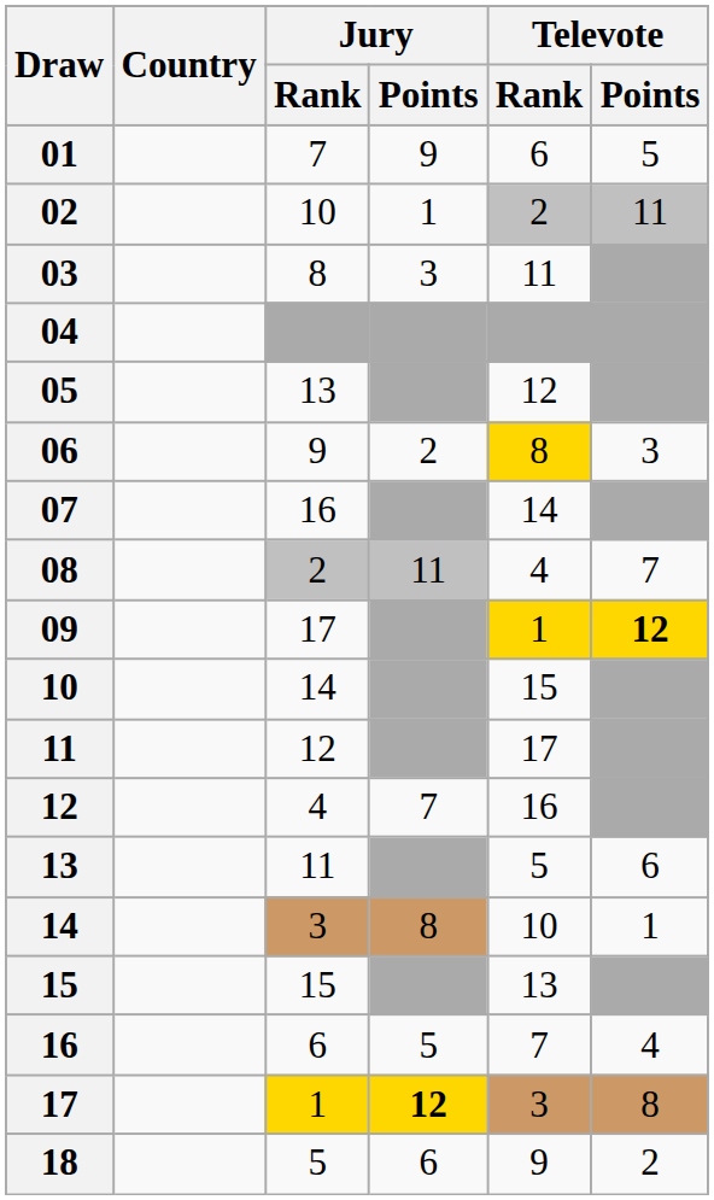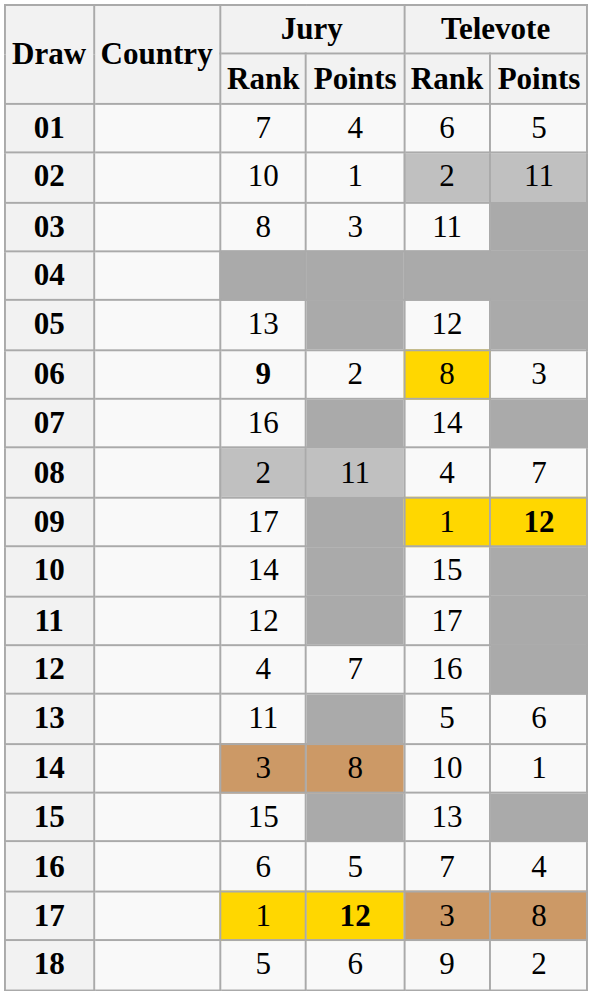01 | Jury / Points: 9 -> 4
06 | Jury / Rank: normal -> bold
